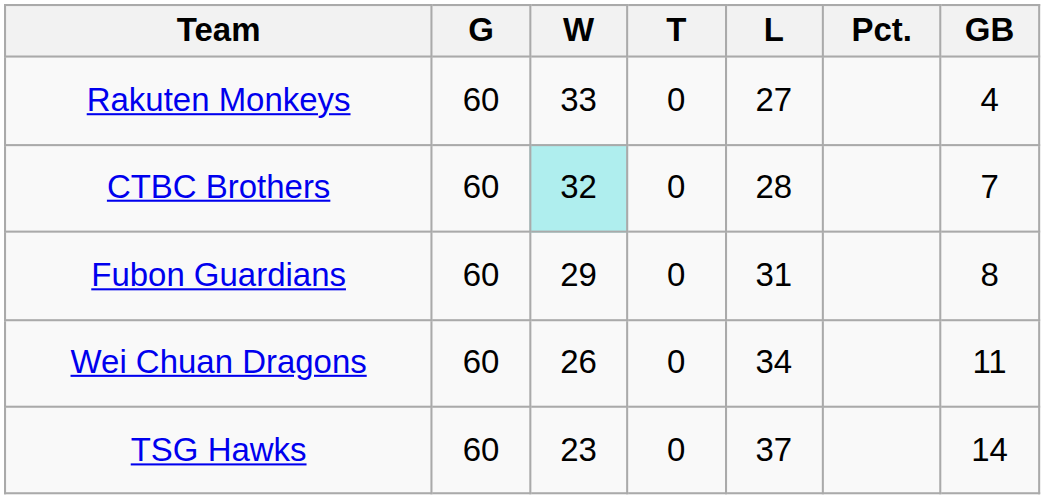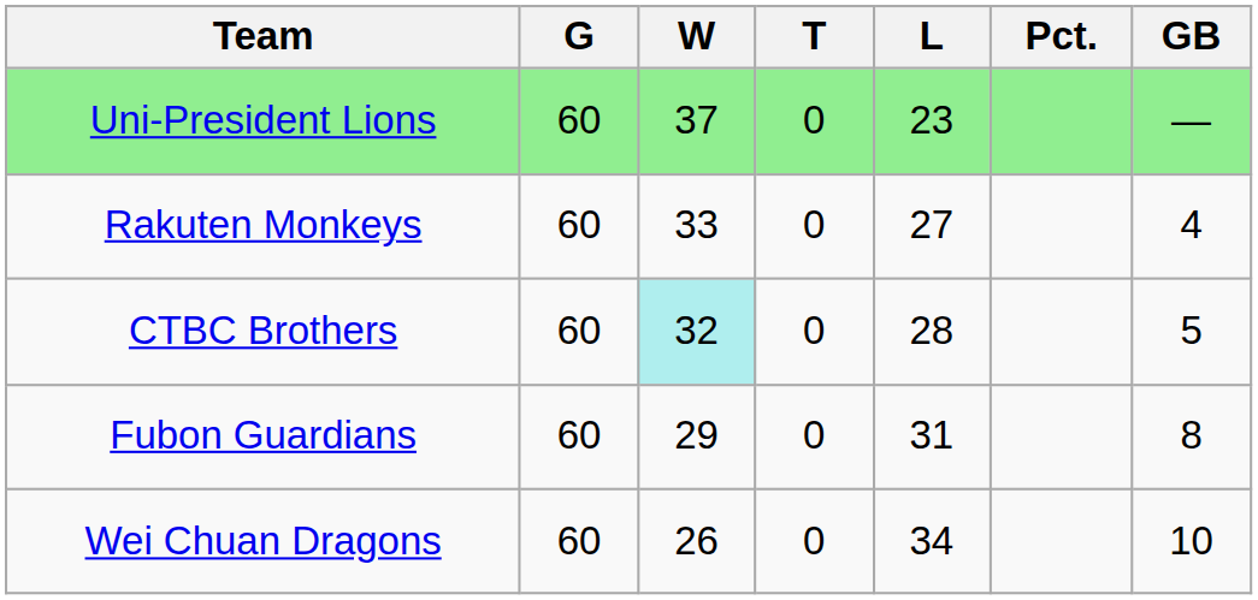+ row: Uni-President Lions | 60 | 37 | 0 | 23 | —
CTBC Brothers | GB: 7 -> 5
Wei Chuan Dragons | GB: 11 -> 10
- row: TSG Hawks | 60 | 23 | 0 | 37 | 14
